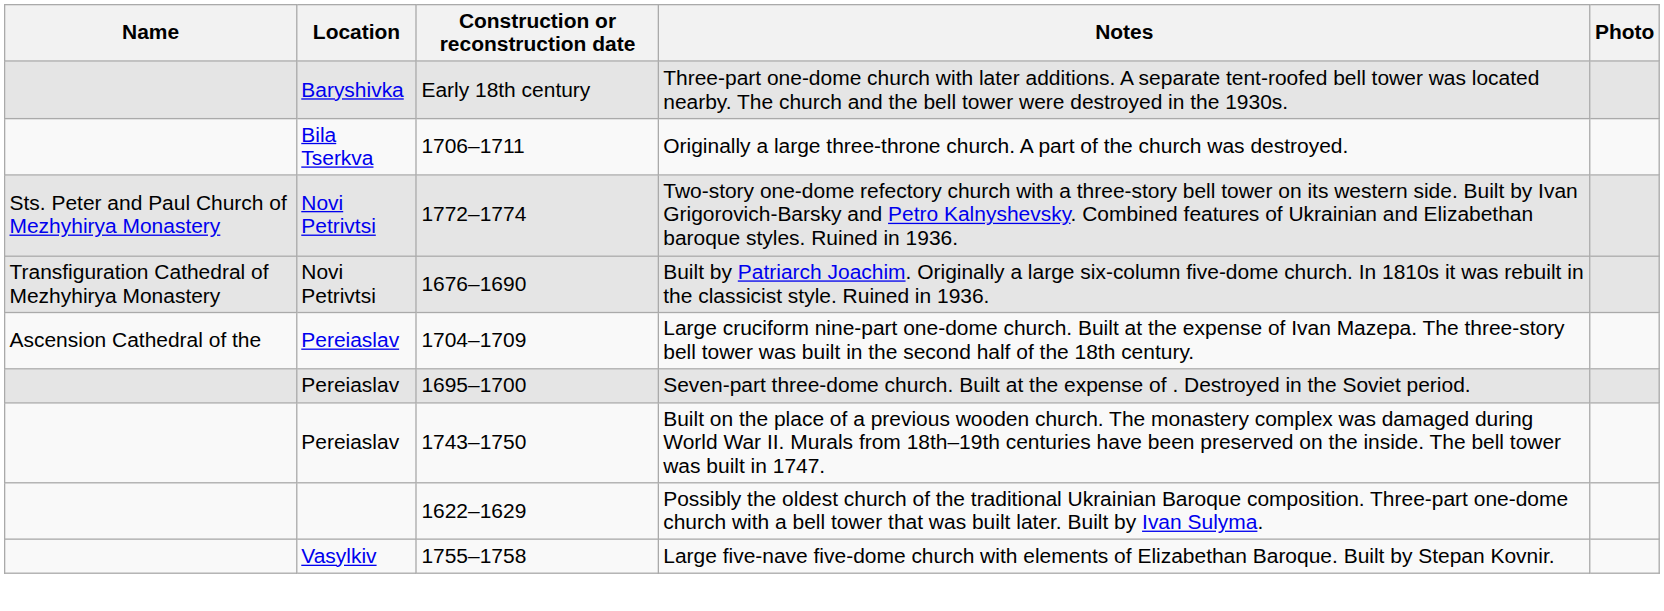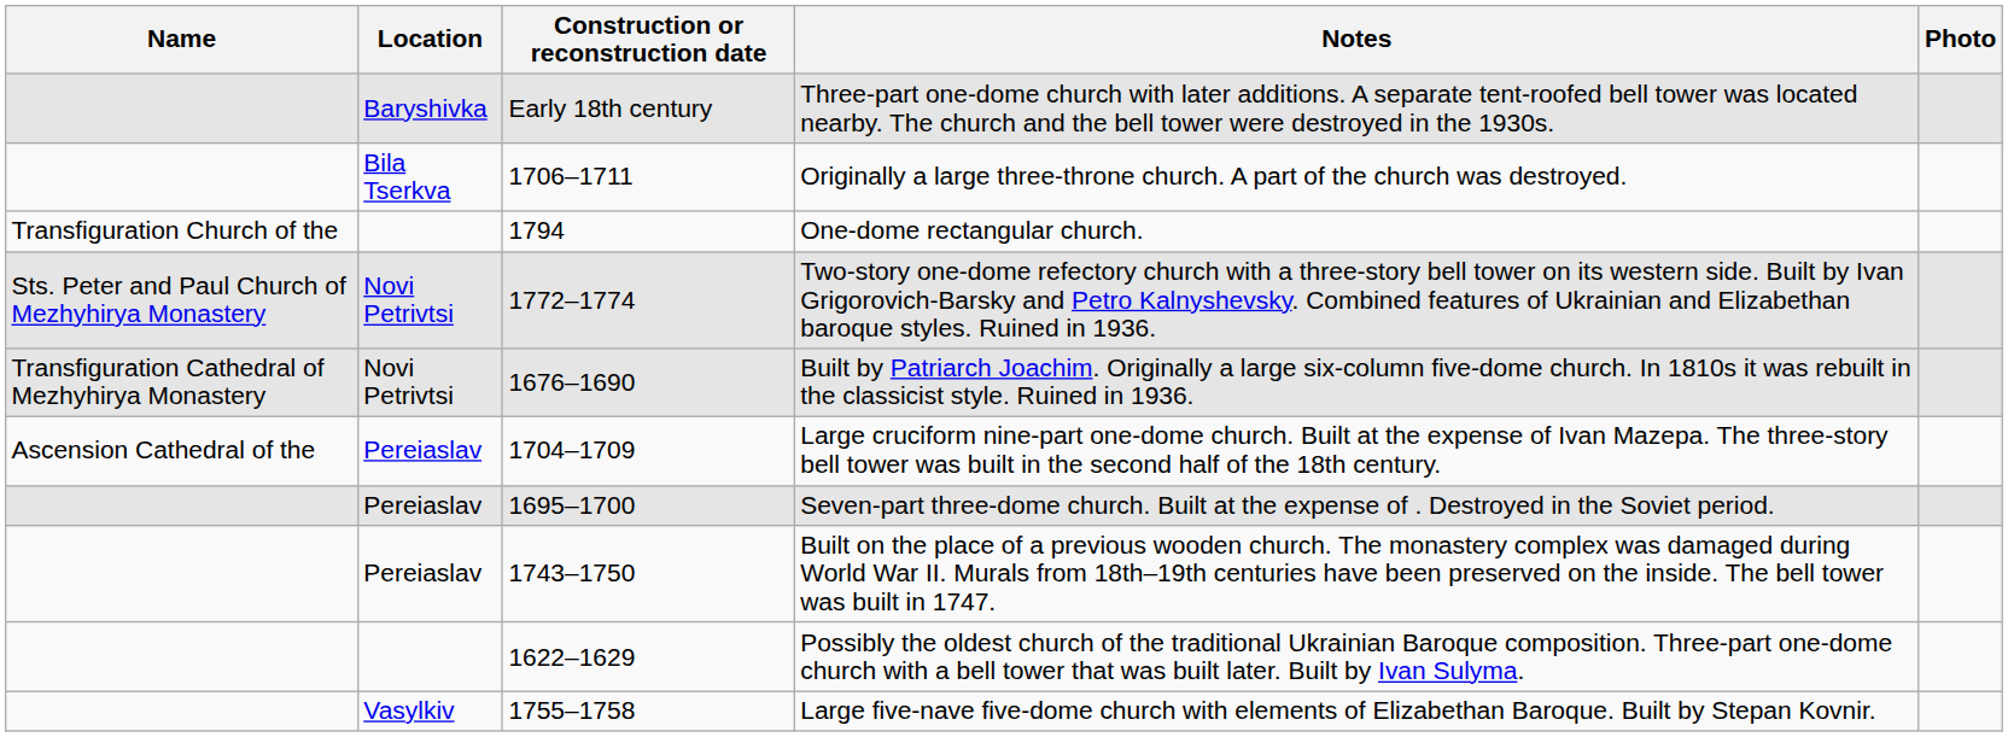+ row: Transfiguration Church of the | 1794 | One-dome rectangular church.
